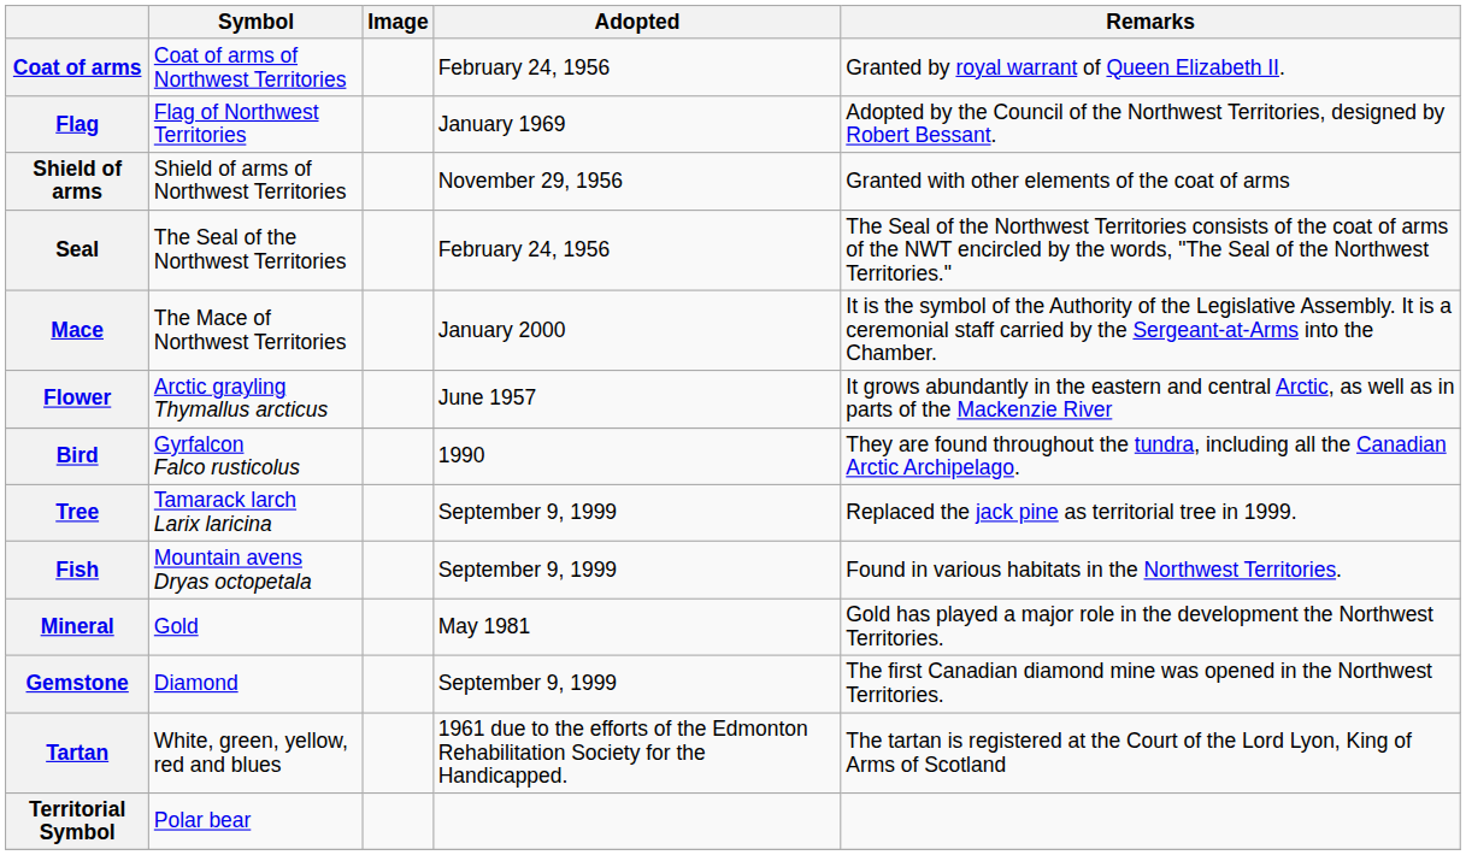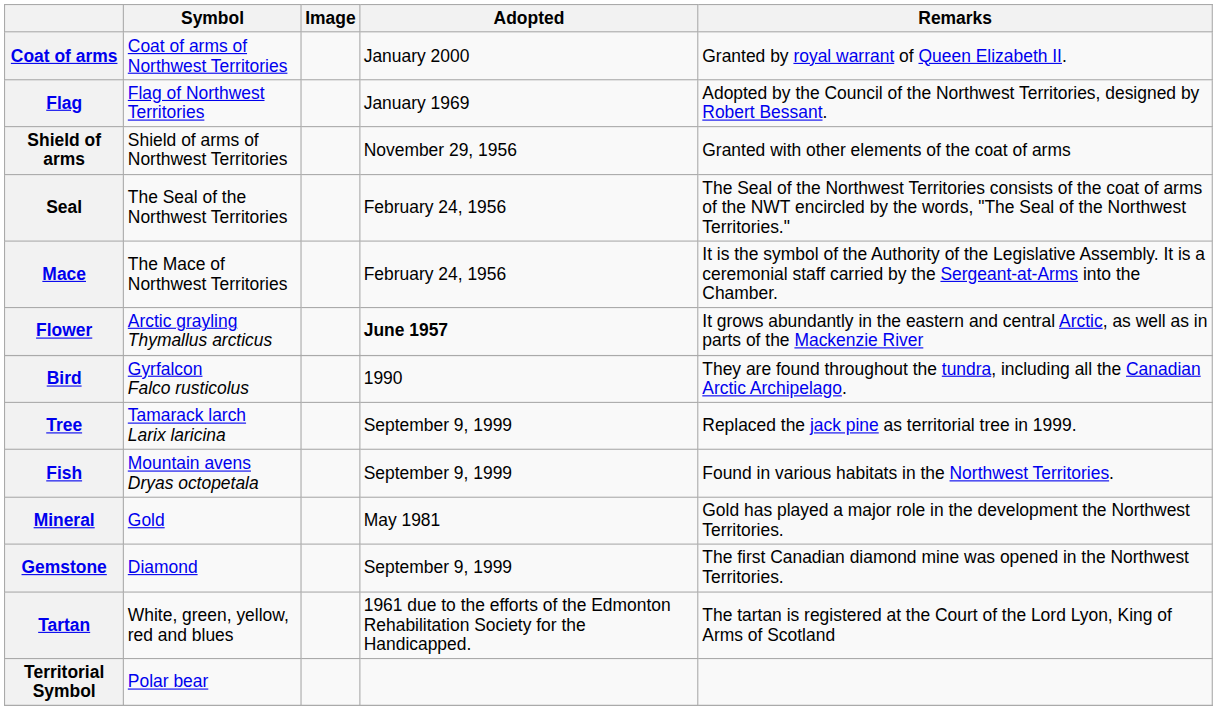Coat of arms | Adopted: February 24, 1956 -> January 2000
Mace | Adopted: January 2000 -> February 24, 1956
Flower | Adopted: normal -> bold
